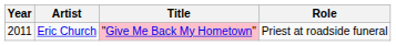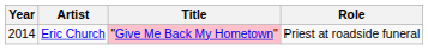Eric Church | Year: 2011 -> 2014
